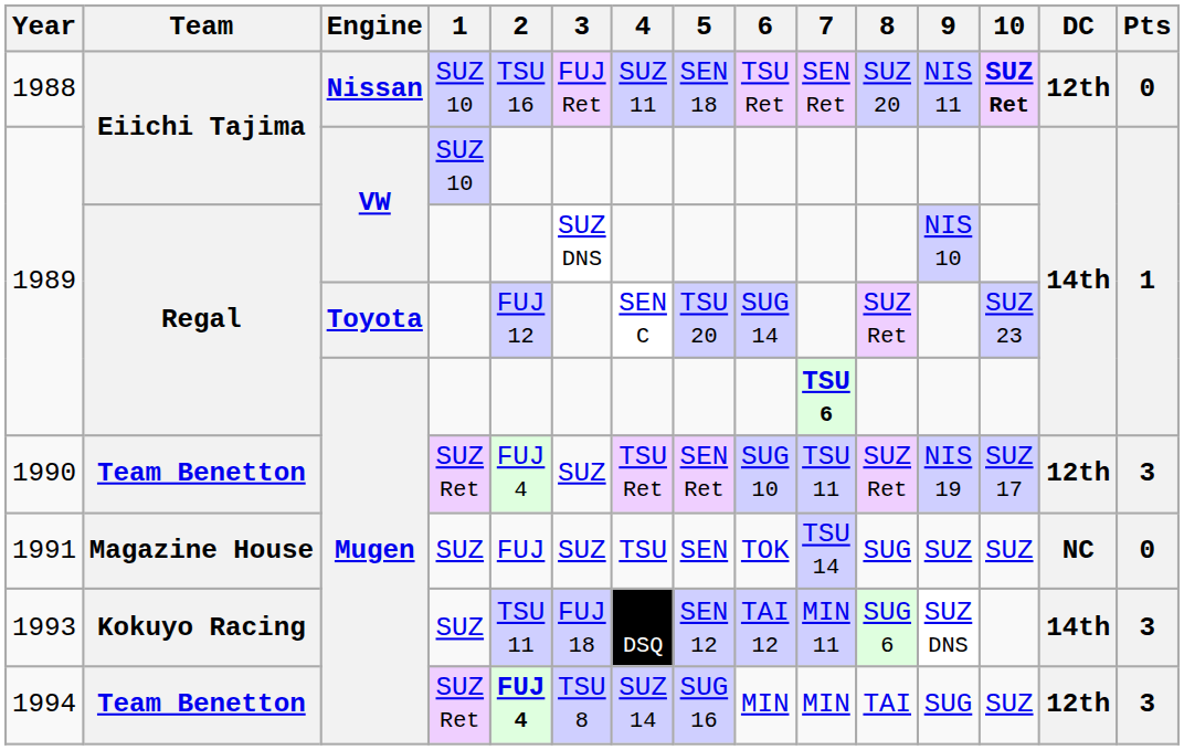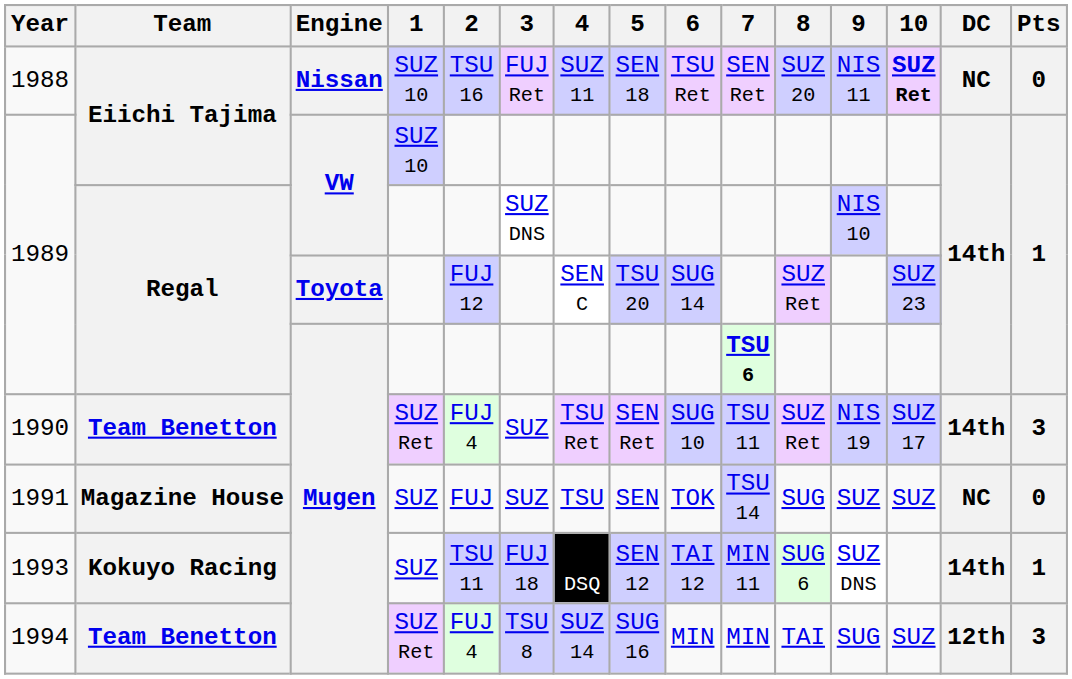1988 | DC: 12th -> NC
1990 | DC: 12th -> 14th
1993 | Pts: 3 -> 1
1994 | 2: bold -> normal
